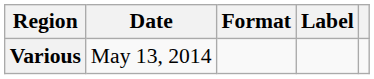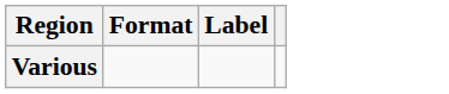- column: Date | May 13, 2014
